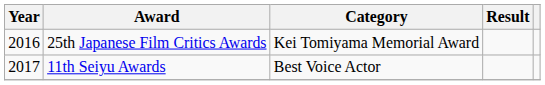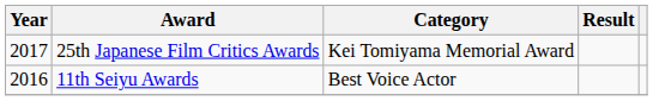25th Japanese Film Critics Awards | Year: 2016 -> 2017
11th Seiyu Awards | Year: 2017 -> 2016
